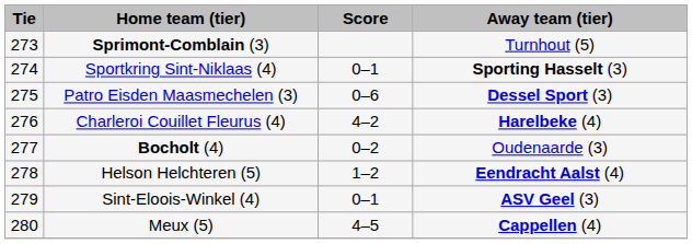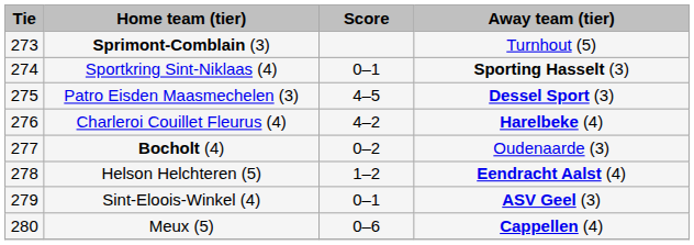Patro Eisden Maasmechelen (3) | Score: 0–6 -> 4–5
Meux (5) | Score: 4–5 -> 0–6
